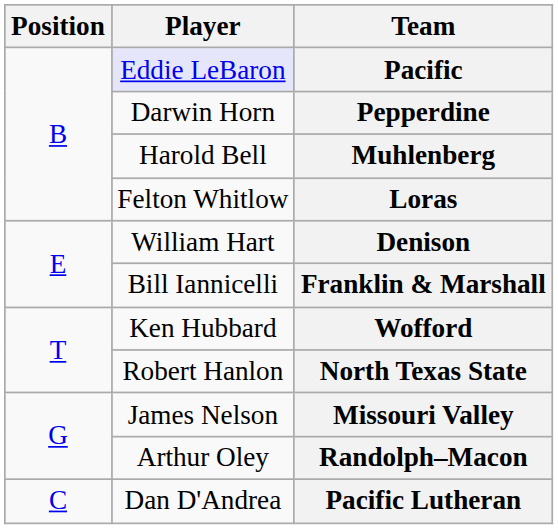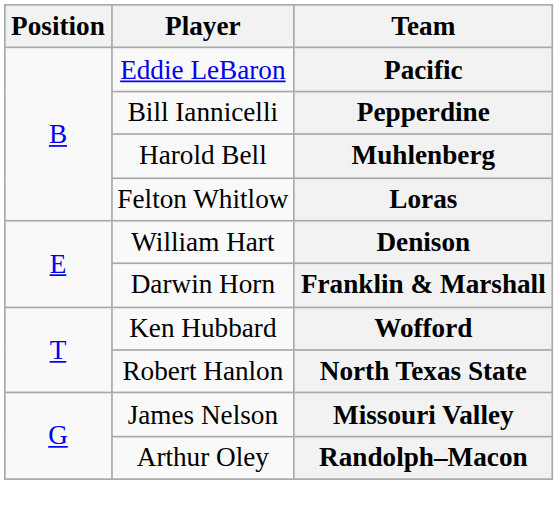Pacific | Player: lavender background -> no background
Pepperdine | Player: Darwin Horn -> Bill Iannicelli
Franklin & Marshall | Player: Bill Iannicelli -> Darwin Horn
- row: C | Dan D'Andrea | Pacific Lutheran
